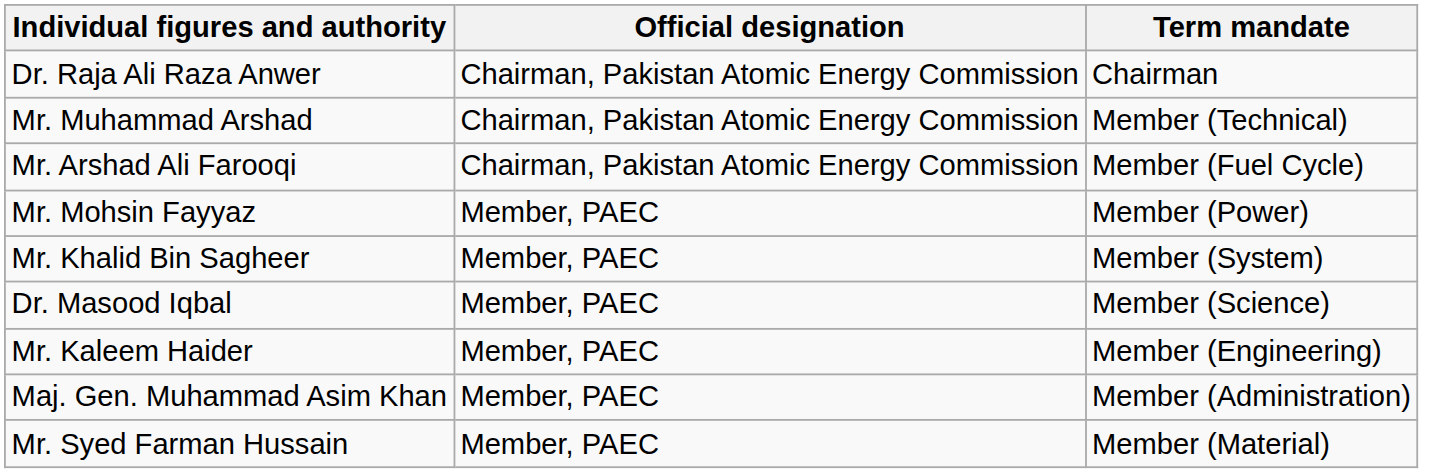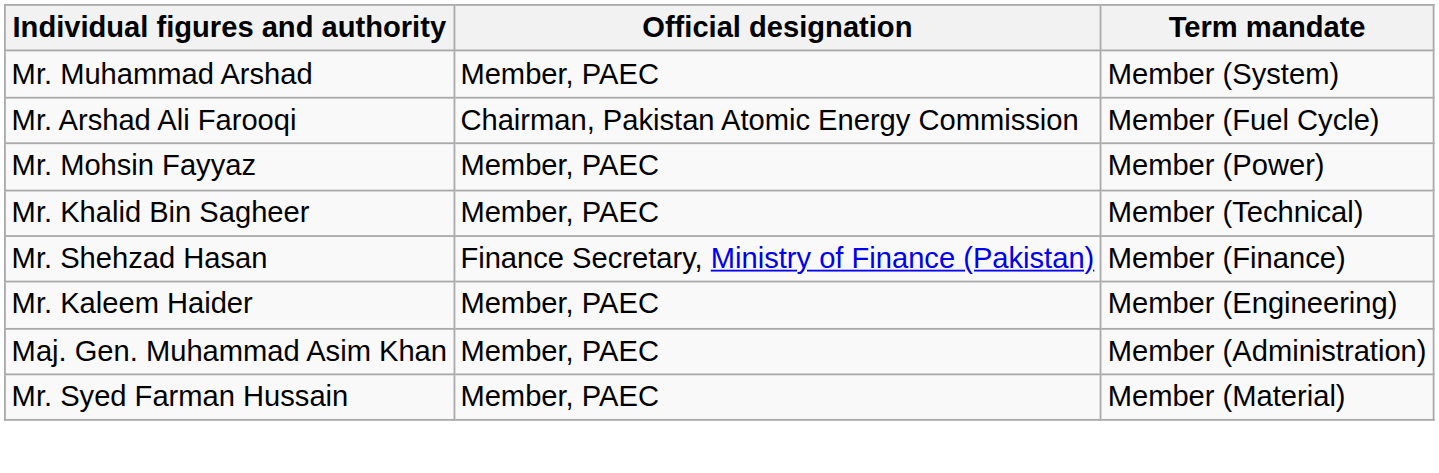- row: Dr. Raja Ali Raza Anwer | Chairman, Pakistan Atomic Energy Commission | Chairman
Mr. Muhammad Arshad | Official designation: Chairman, Pakistan Atomic Energy Commission -> Member, PAEC
Mr. Muhammad Arshad | Term mandate: Member (Technical) -> Member (System)
Mr. Khalid Bin Sagheer | Term mandate: Member (System) -> Member (Technical)
+ row: Mr. Shehzad Hasan | Finance Secretary, Ministry of Finance (Pakistan) | Member (Finance)
- row: Dr. Masood Iqbal | Member, PAEC | Member (Science)
